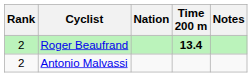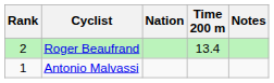Roger Beaufrand | Time 200 m: bold -> normal
Antonio Malvassi | Rank: 2 -> 1
